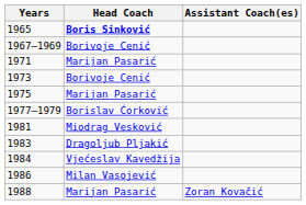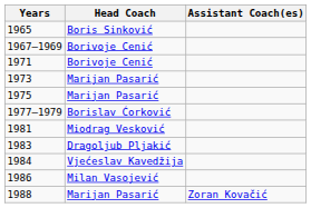1965 | Head Coach: bold -> normal
1971 | Head Coach: Marijan Pasarić -> Borivoje Cenić
1973 | Head Coach: Borivoje Cenić -> Marijan Pasarić
